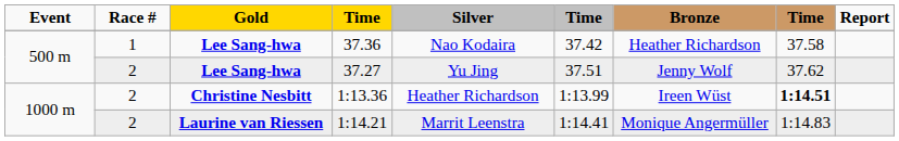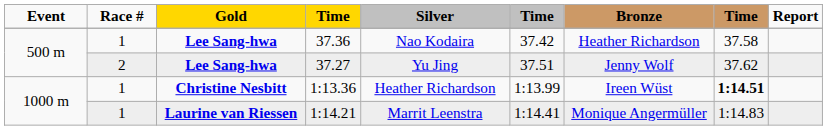1:13.36 | Race #: 2 -> 1
1:14.21 | Race #: 2 -> 1
